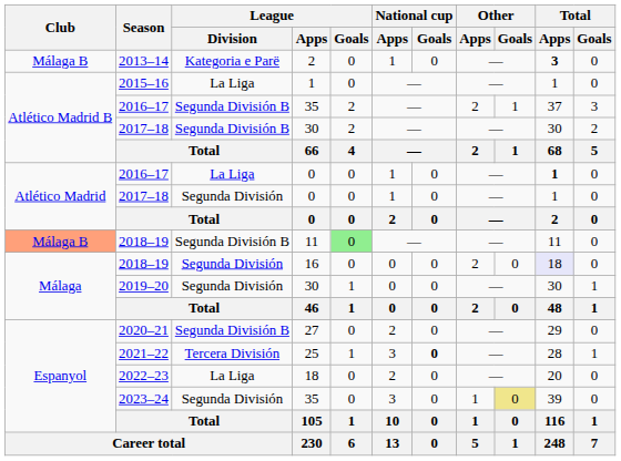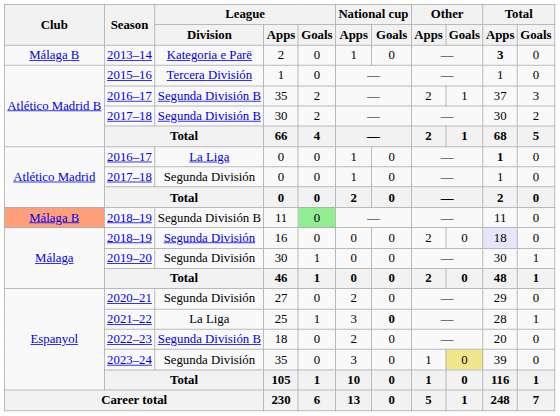2015–16 | League / Division: La Liga -> Tercera División
2020–21 | League / Division: Segunda División B -> Segunda División
2021–22 | League / Division: Tercera División -> La Liga
2022–23 | League / Division: La Liga -> Segunda División B
